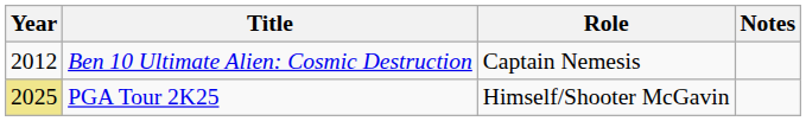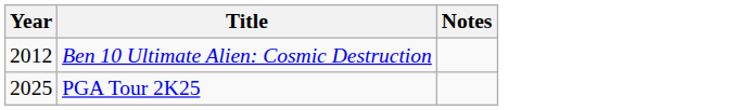- column: Role | Captain Nemesis | Himself/Shooter McGavin
PGA Tour 2K25 | Year: khaki background -> no background
